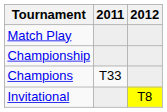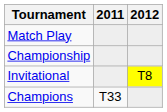rows swapped: Invitational <-> Champions
